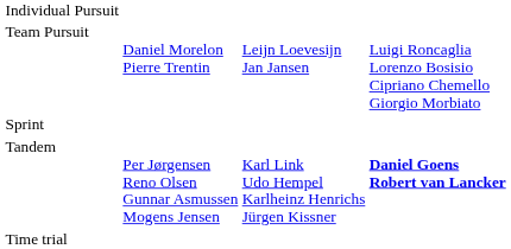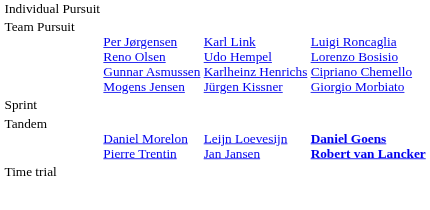Team Pursuit | column 2: Daniel Morelon Pierre Trentin -> Per Jørgensen Reno Olsen Gunnar Asmussen Mogens Jensen
Team Pursuit | column 3: Leijn Loevesijn Jan Jansen -> Karl Link Udo Hempel Karlheinz Henrichs Jürgen Kissner
Tandem | column 2: Per Jørgensen Reno Olsen Gunnar Asmussen Mogens Jensen -> Daniel Morelon Pierre Trentin
Tandem | column 3: Karl Link Udo Hempel Karlheinz Henrichs Jürgen Kissner -> Leijn Loevesijn Jan Jansen
